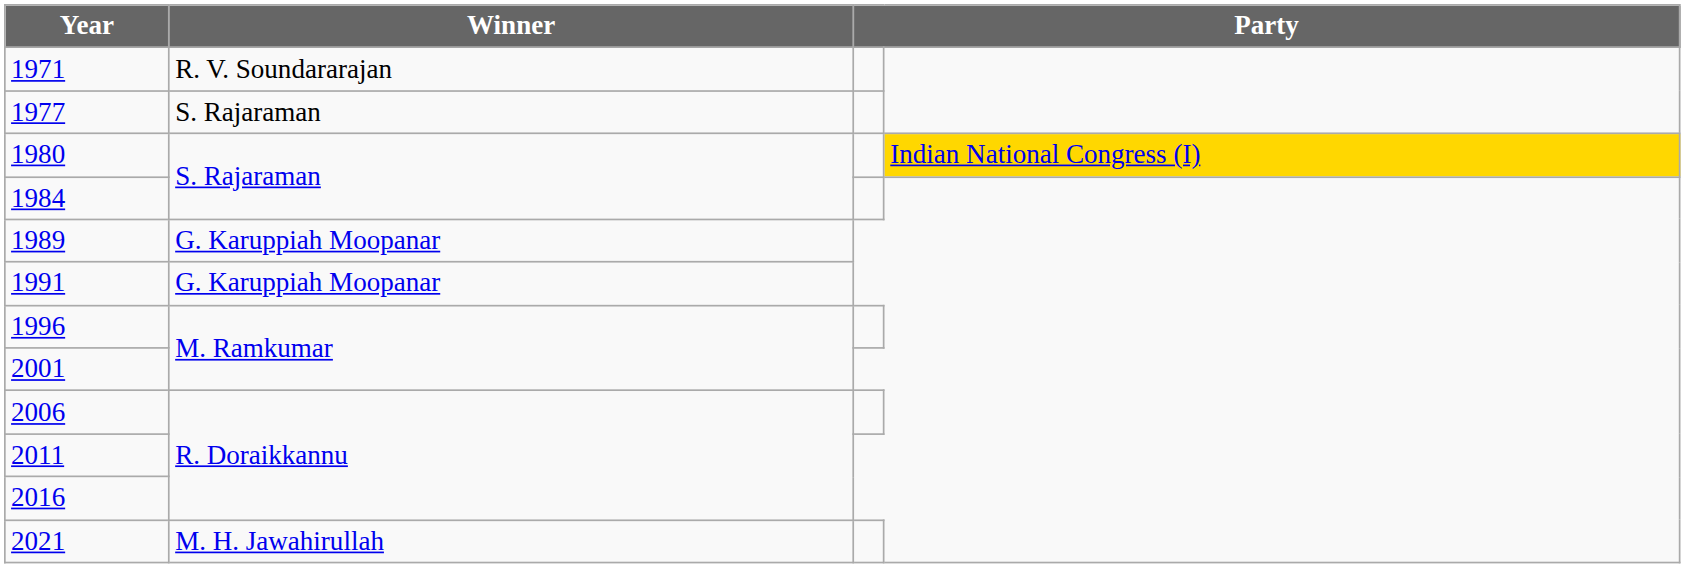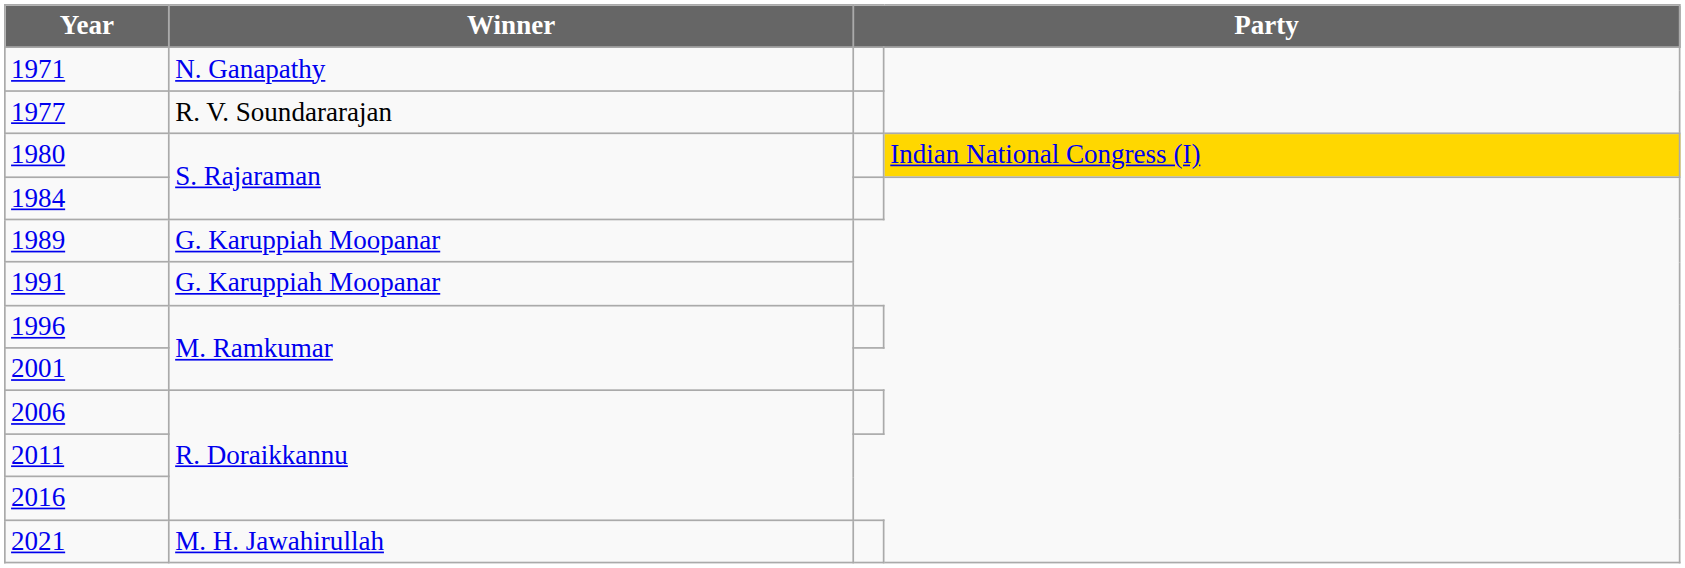1971 | Winner: R. V. Soundararajan -> N. Ganapathy
1977 | Winner: S. Rajaraman -> R. V. Soundararajan
